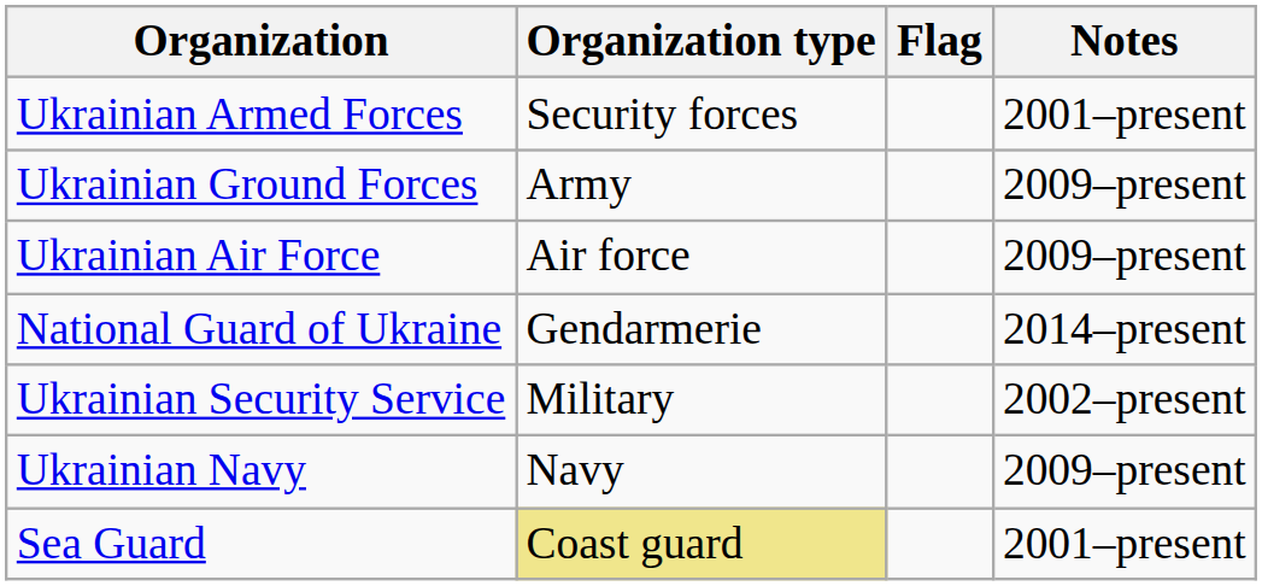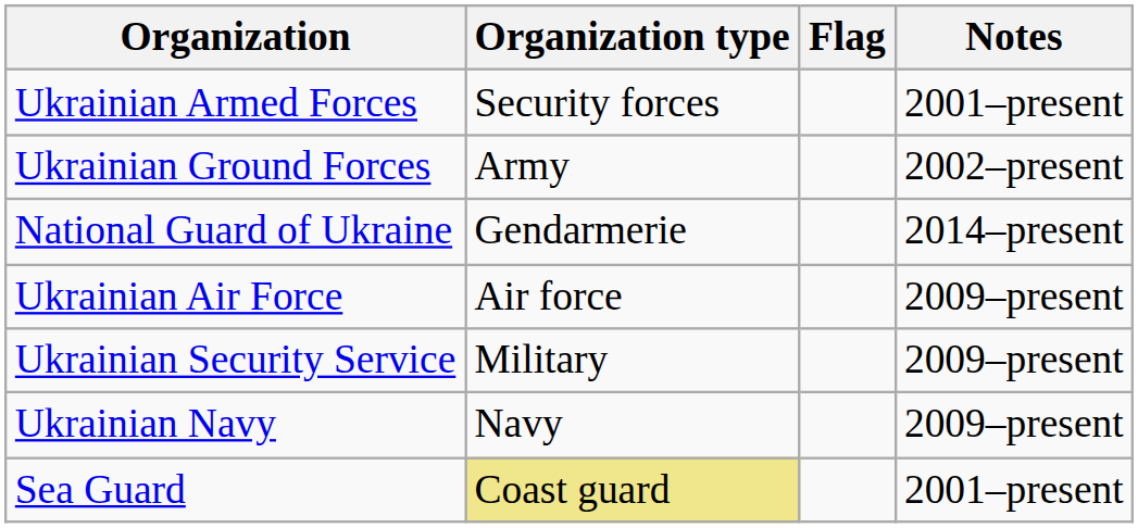Ukrainian Ground Forces | Notes: 2009–present -> 2002–present
rows swapped: Ukrainian Air Force <-> National Guard of Ukraine
Ukrainian Security Service | Notes: 2002–present -> 2009–present
